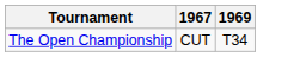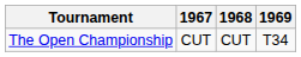+ column: 1968 | CUT
